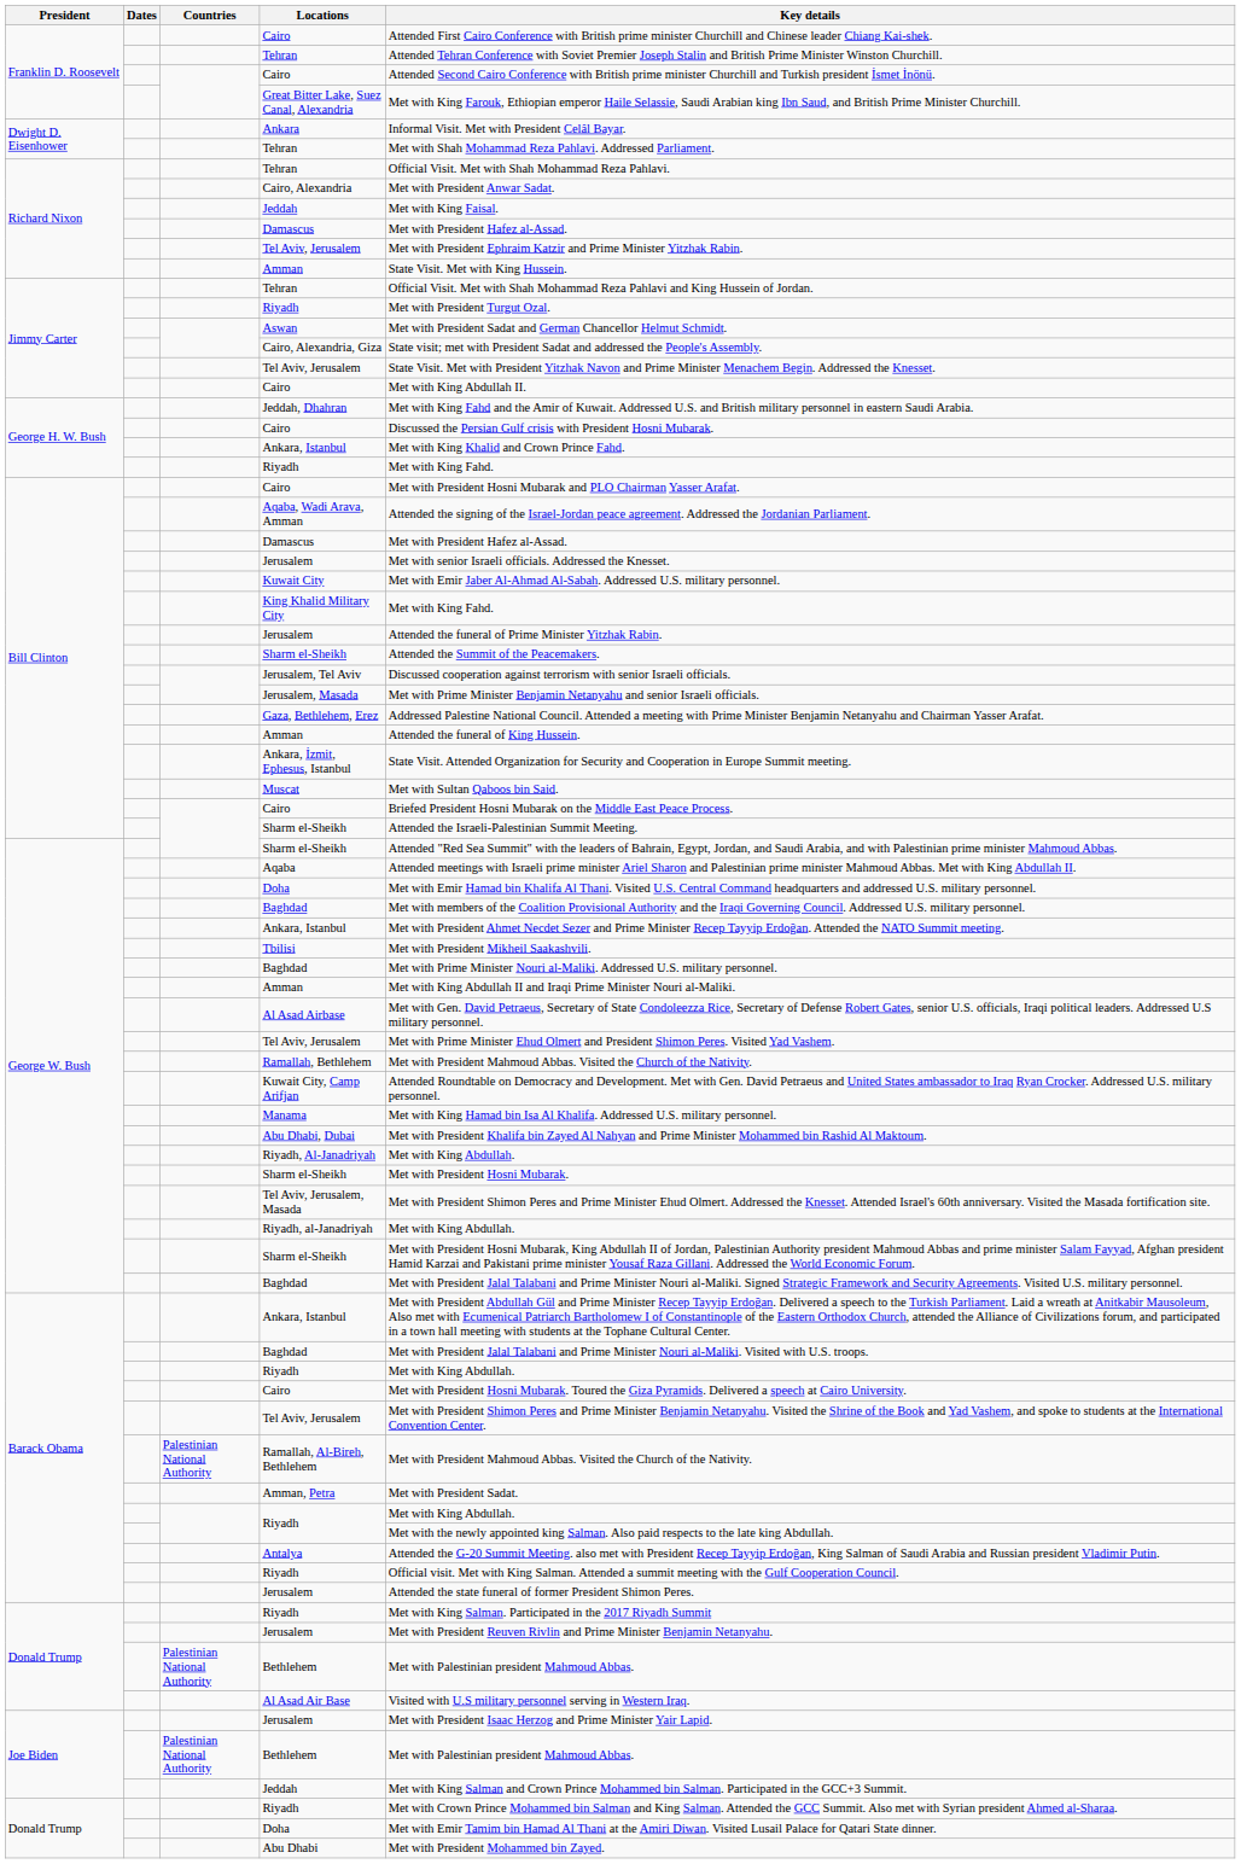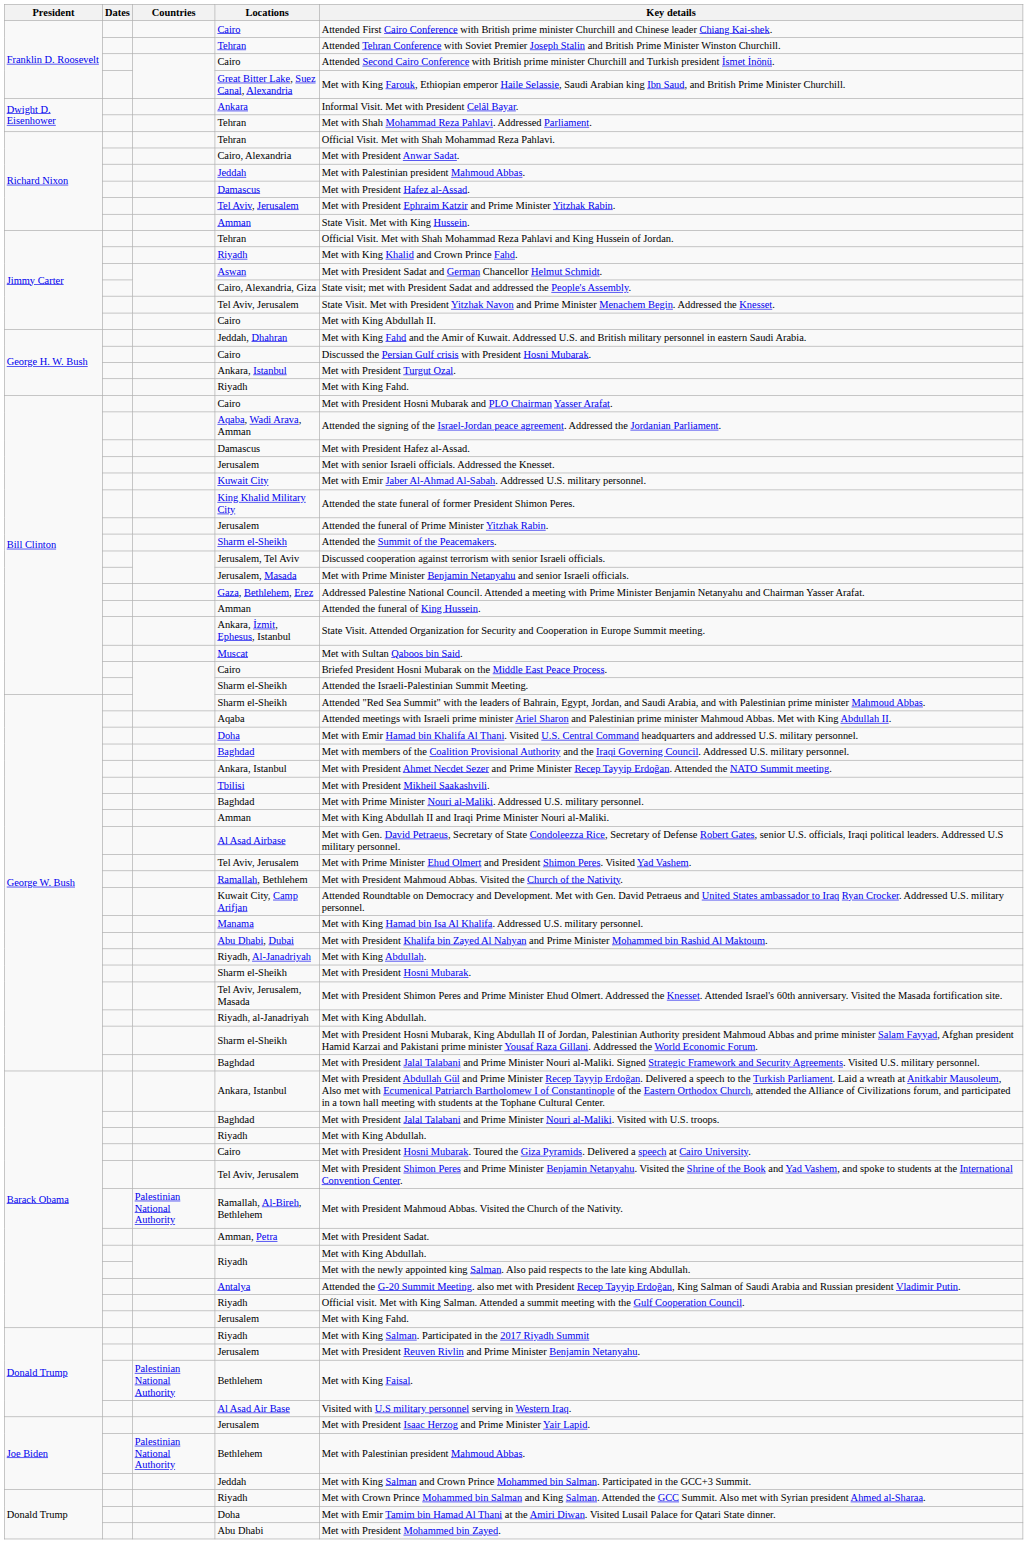Richard Nixon / Jeddah | Key details: Met with King Faisal. -> Met with Palestinian president Mahmoud Abbas.
Jimmy Carter / Riyadh | Key details: Met with President Turgut Ozal. -> Met with King Khalid and Crown Prince Fahd.
George H. W. Bush / Ankara, Istanbul | Key details: Met with King Khalid and Crown Prince Fahd. -> Met with President Turgut Ozal.
King Khalid Military City | Key details: Met with King Fahd. -> Attended the state funeral of former President Shimon Peres.
Barack Obama / Jerusalem | Key details: Attended the state funeral of former President Shimon Peres. -> Met with King Fahd.
Donald Trump / Bethlehem | Key details: Met with Palestinian president Mahmoud Abbas. -> Met with King Faisal.
